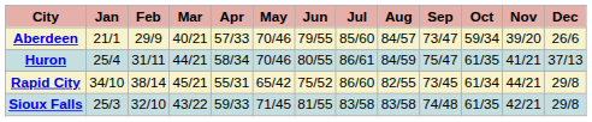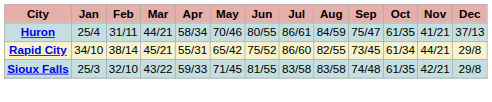- row: Aberdeen | 21/1 | 29/9 | 40/21 | 57/33 | 70/46 | 79/55 | 85/60 | 84/57 | 73/47 | 59/34 | 39/20 | 26/6
